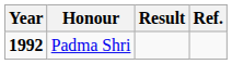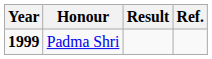Padma Shri | Year: 1992 -> 1999
